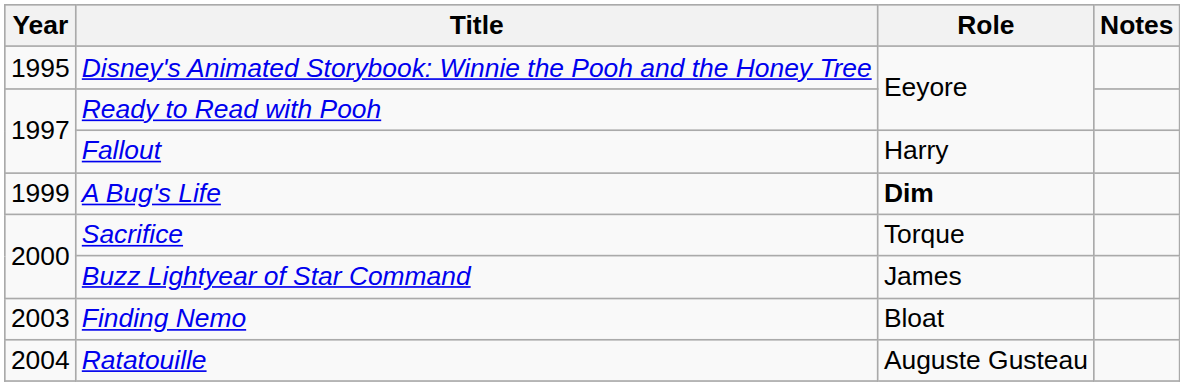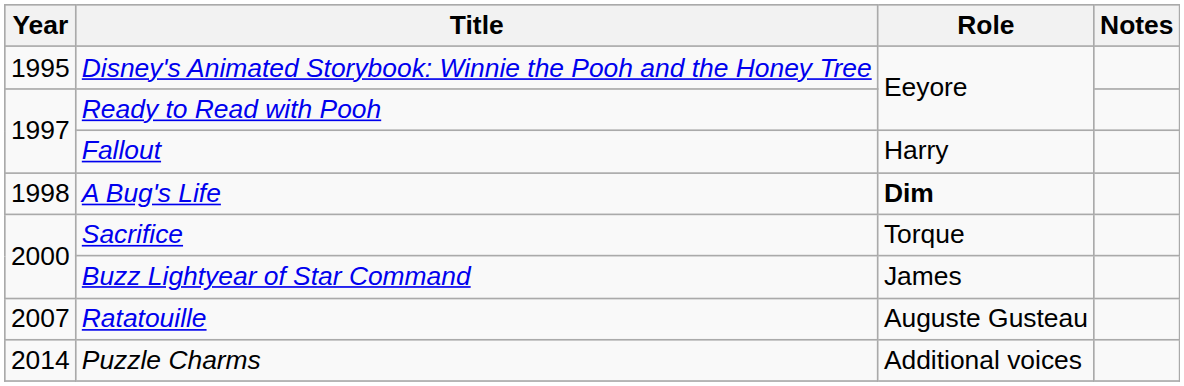A Bug's Life | Year: 1999 -> 1998
- row: 2003 | Finding Nemo | Bloat
Ratatouille | Year: 2004 -> 2007
+ row: 2014 | Puzzle Charms | Additional voices
